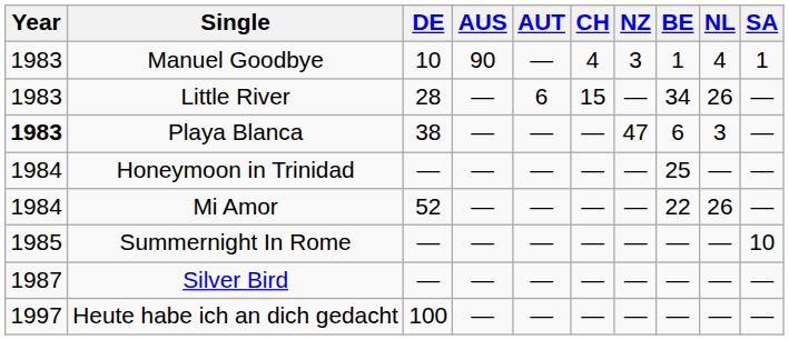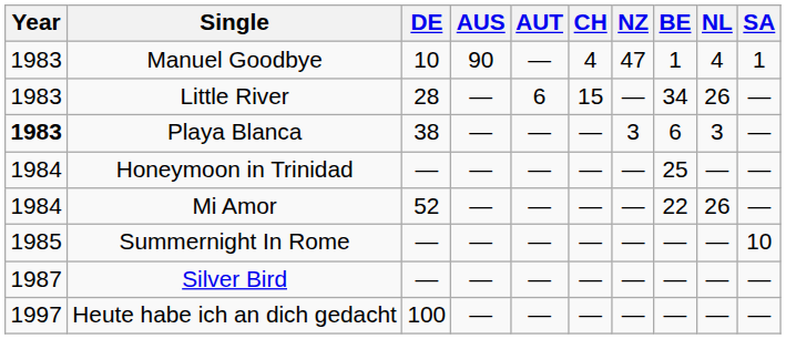Manuel Goodbye | NZ: 3 -> 47
Playa Blanca | NZ: 47 -> 3
